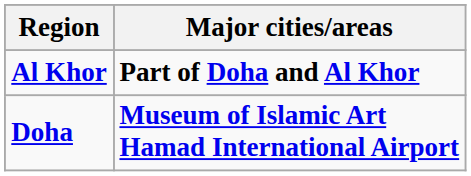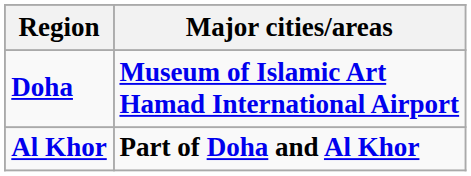rows swapped: Doha <-> Al Khor
